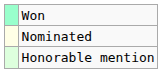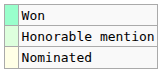rows swapped: Honorable mention <-> Nominated
